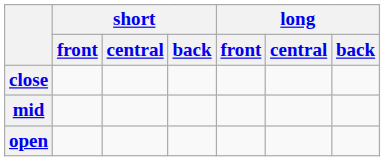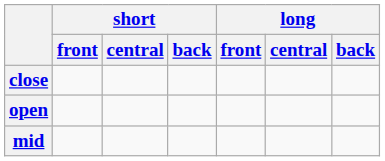rows swapped: mid <-> open
